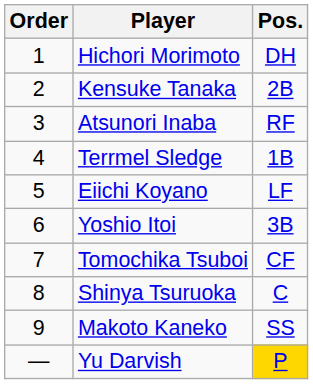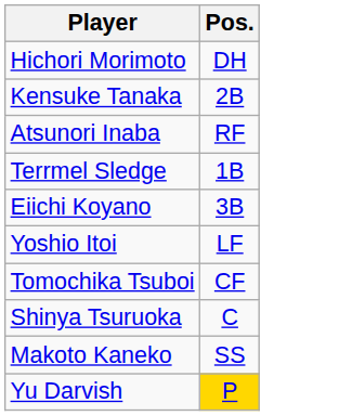- column: Order | 1 | 2 | 3 | 4 | 5 | 6 | 7 | 8 | 9 | —
Eiichi Koyano | Pos.: LF -> 3B
Yoshio Itoi | Pos.: 3B -> LF
